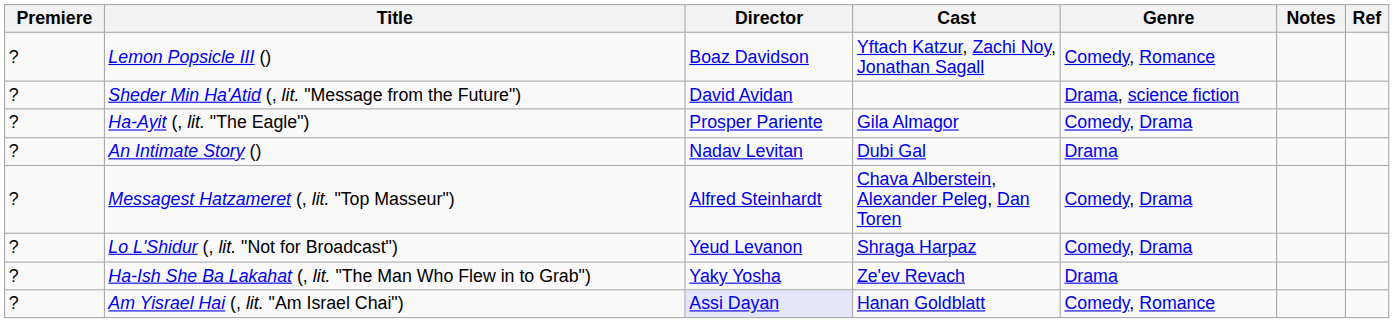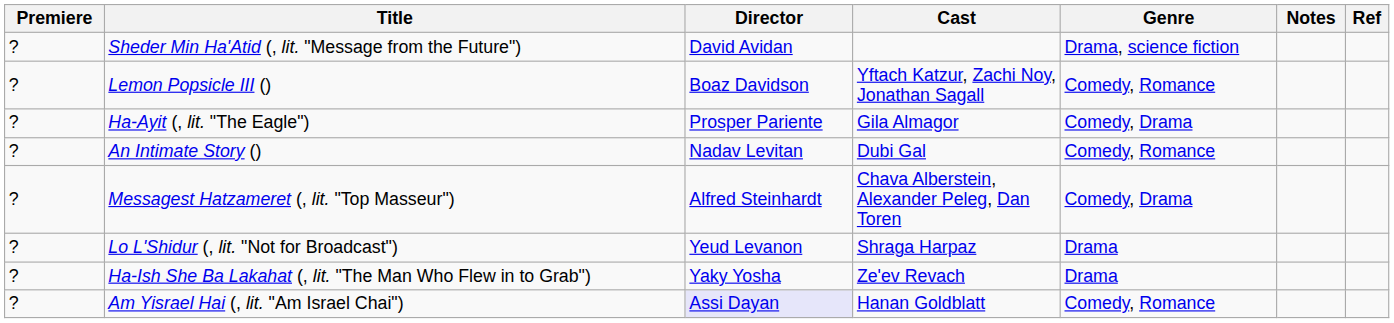rows swapped: Lemon Popsicle III () <-> Sheder Min Ha'Atid (, lit. "Message from the Future")
An Intimate Story () | Genre: Drama -> Comedy, Romance
Lo L'Shidur (, lit. "Not for Broadcast") | Genre: Comedy, Drama -> Drama
